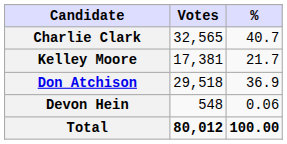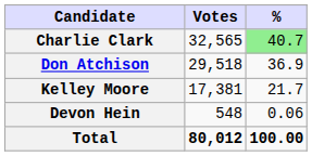Charlie Clark | %: no background -> lightgreen background
rows swapped: Don Atchison <-> Kelley Moore
